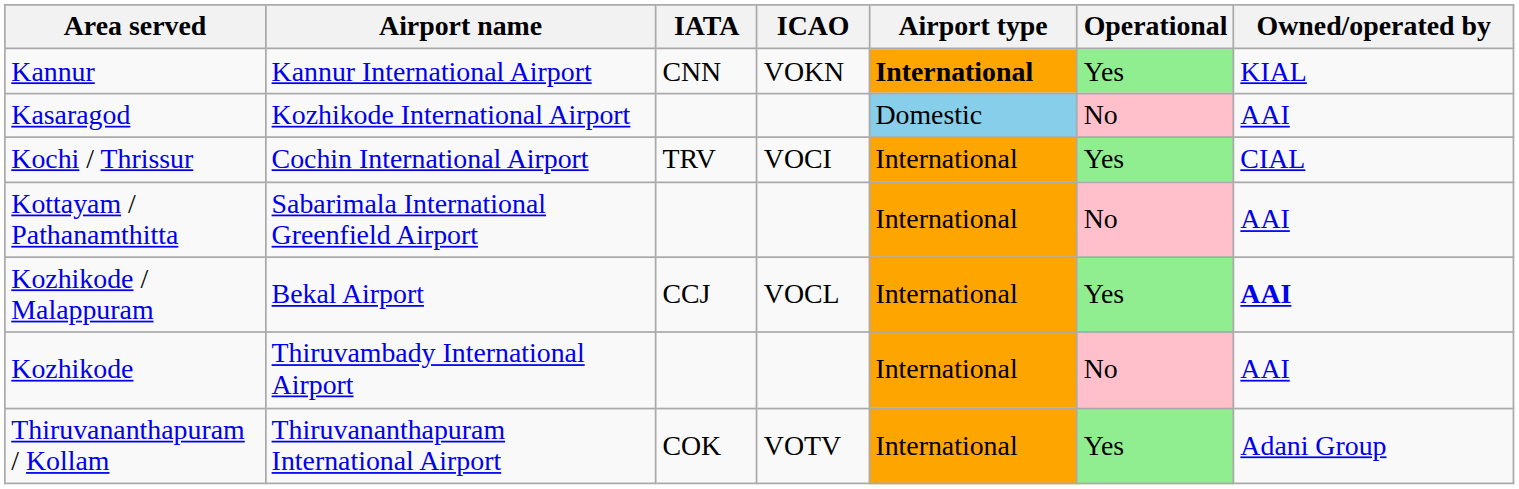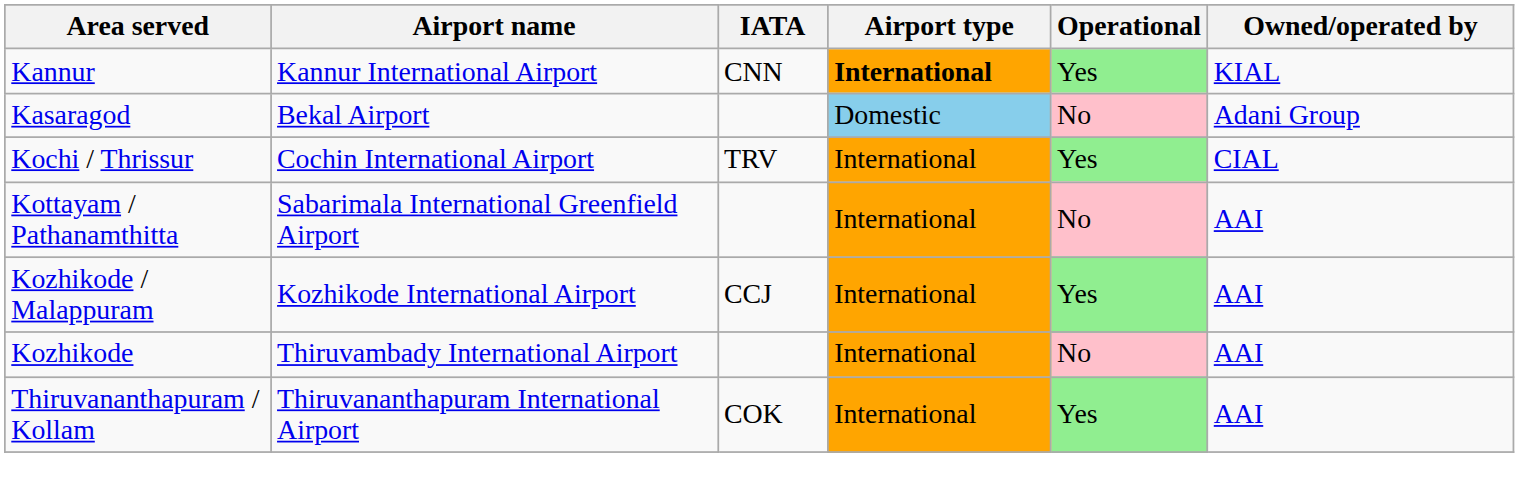- column: ICAO | VOKN | VOCI | VOCL | VOTV
Kasaragod | Airport name: Kozhikode International Airport -> Bekal Airport
Kasaragod | Owned/operated by: AAI -> Adani Group
Kozhikode / Malappuram | Airport name: Bekal Airport -> Kozhikode International Airport
Kozhikode / Malappuram | Owned/operated by: bold -> normal
Thiruvananthapuram / Kollam | Owned/operated by: Adani Group -> AAI
